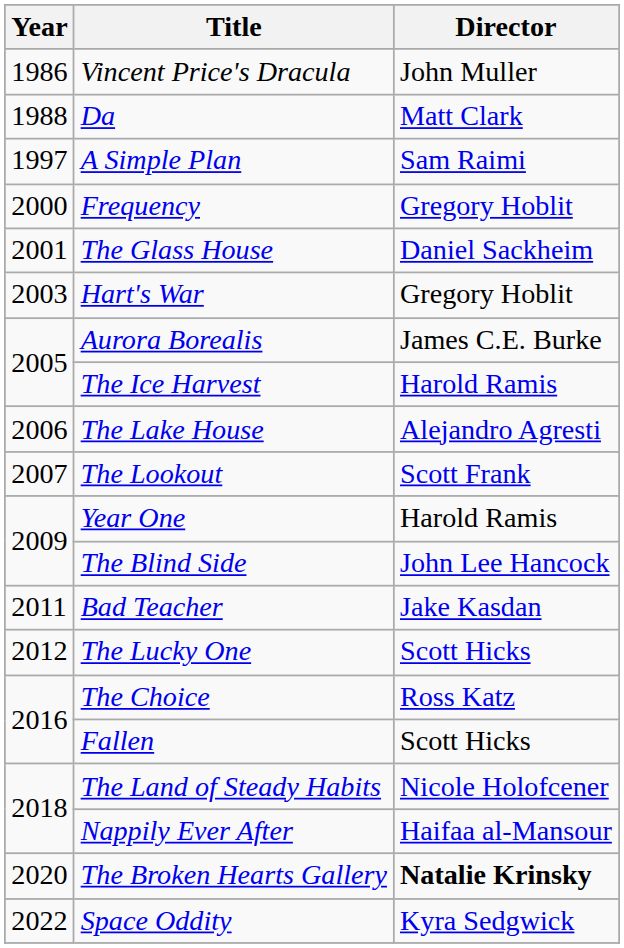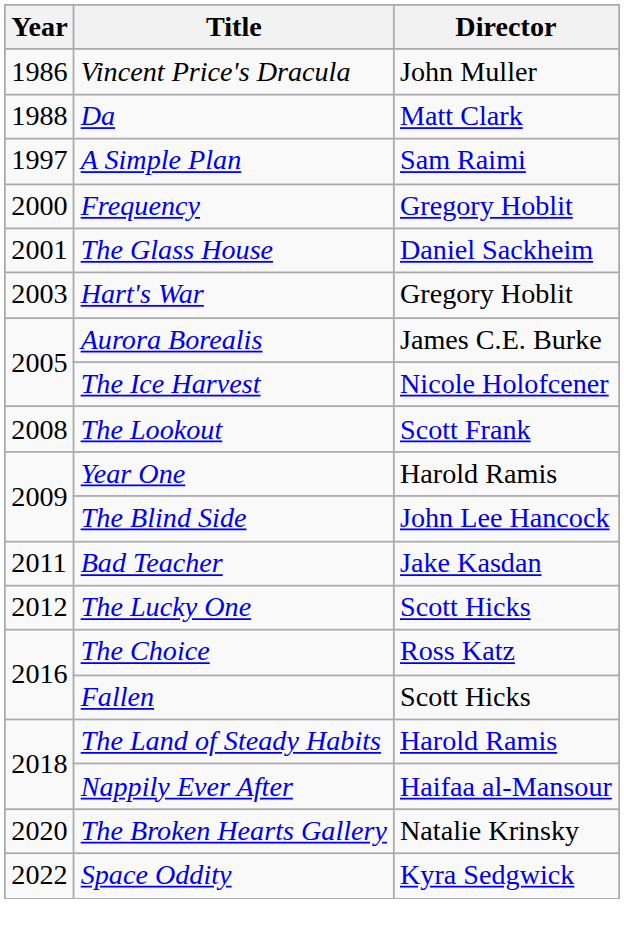The Ice Harvest | Director: Harold Ramis -> Nicole Holofcener
- row: 2006 | The Lake House | Alejandro Agresti
The Lookout | Year: 2007 -> 2008
The Land of Steady Habits | Director: Nicole Holofcener -> Harold Ramis
The Broken Hearts Gallery | Director: bold -> normal
